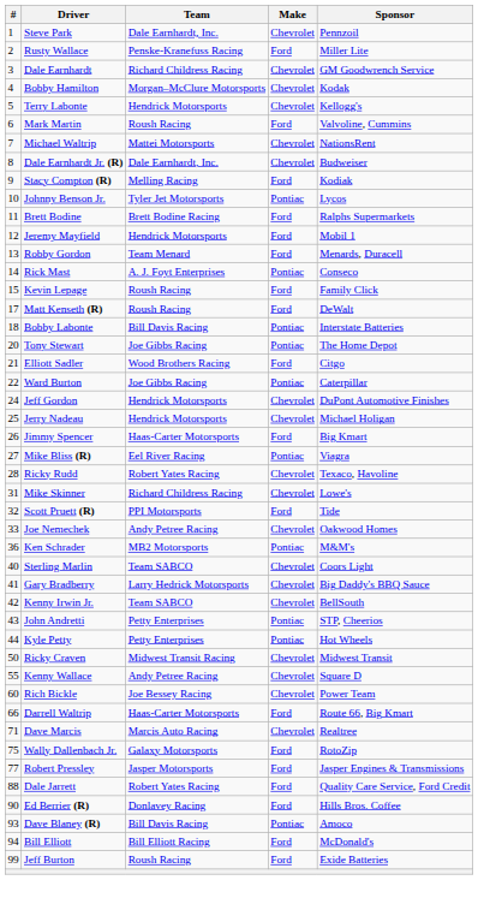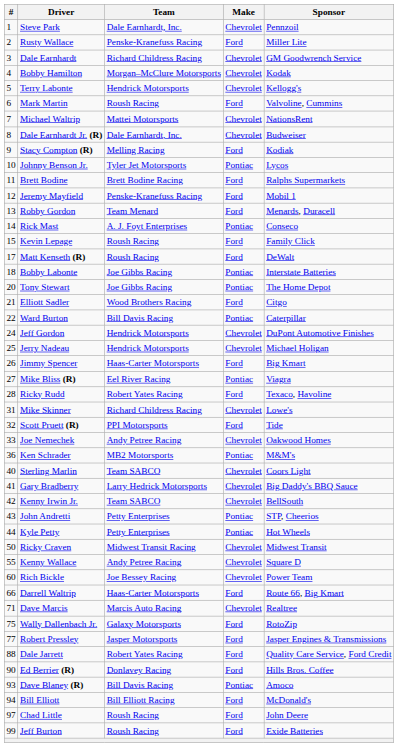Jeremy Mayfield | Team: Hendrick Motorsports -> Penske-Kranefuss Racing
Bobby Labonte | Team: Bill Davis Racing -> Joe Gibbs Racing
Ward Burton | Team: Joe Gibbs Racing -> Bill Davis Racing
Ricky Rudd | Make: Chevrolet -> Ford
+ row: 97 | Chad Little | Roush Racing | Ford | John Deere
